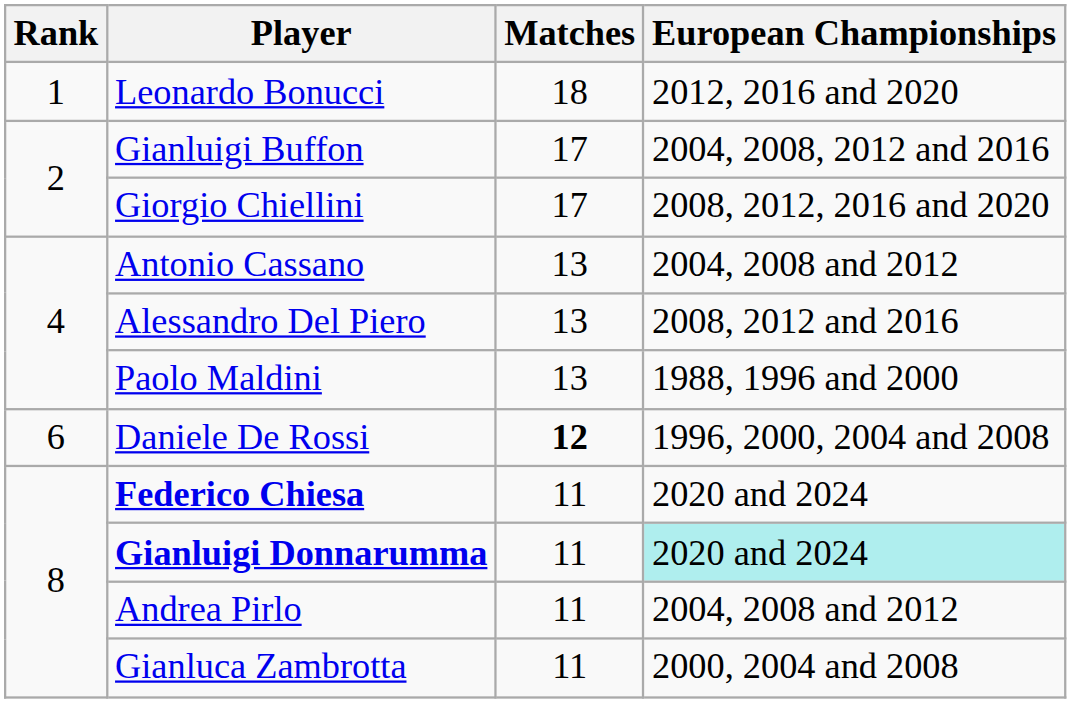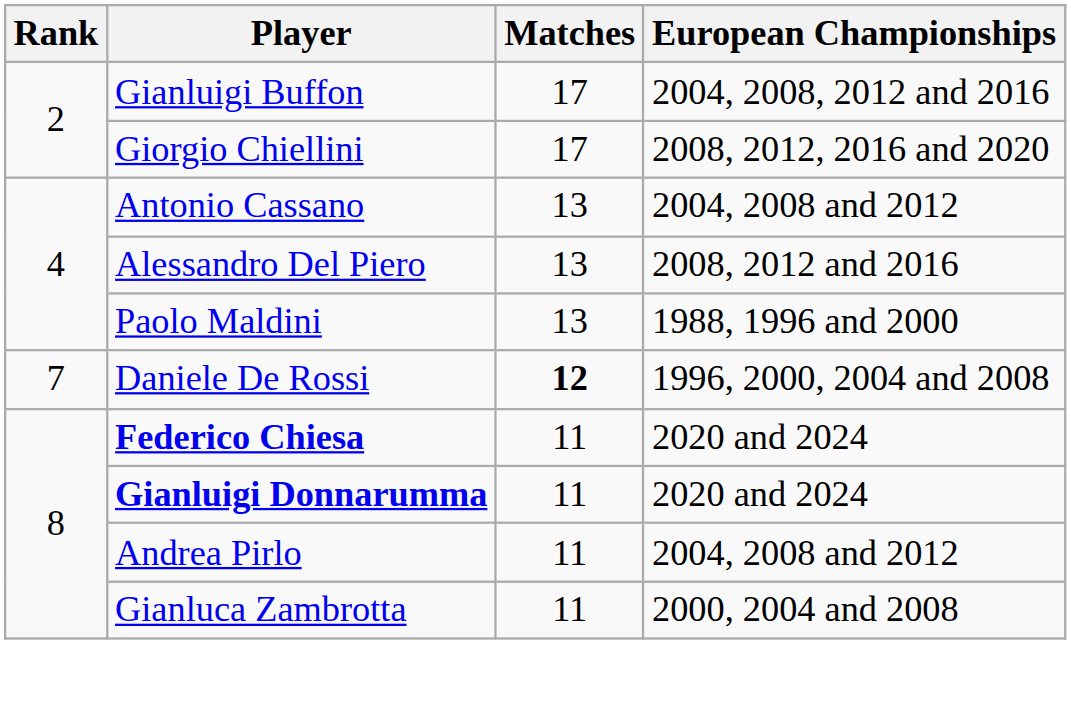- row: 1 | Leonardo Bonucci | 18 | 2012, 2016 and 2020
Daniele De Rossi | Rank: 6 -> 7
Gianluigi Donnarumma | European Championships: paleturquoise background -> no background
